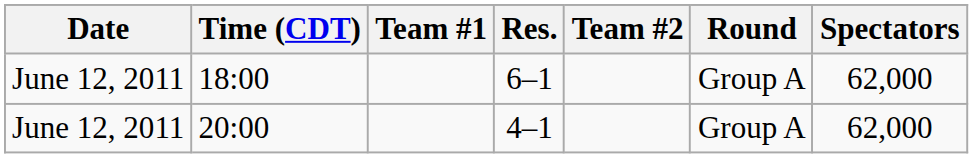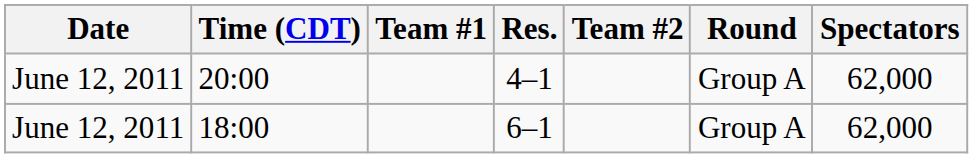rows swapped: 18:00 <-> 20:00
